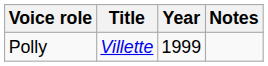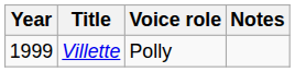columns swapped: Year <-> Voice role
